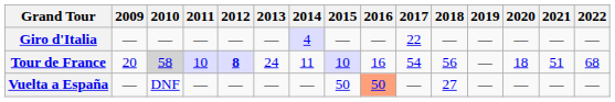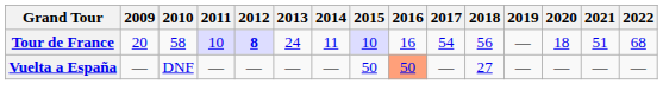- row: Giro d'Italia | — | — | — | — | — | 4 | — | — | 22 | — | — | — | — | —
Tour de France | 2010: lightgrey background -> no background
